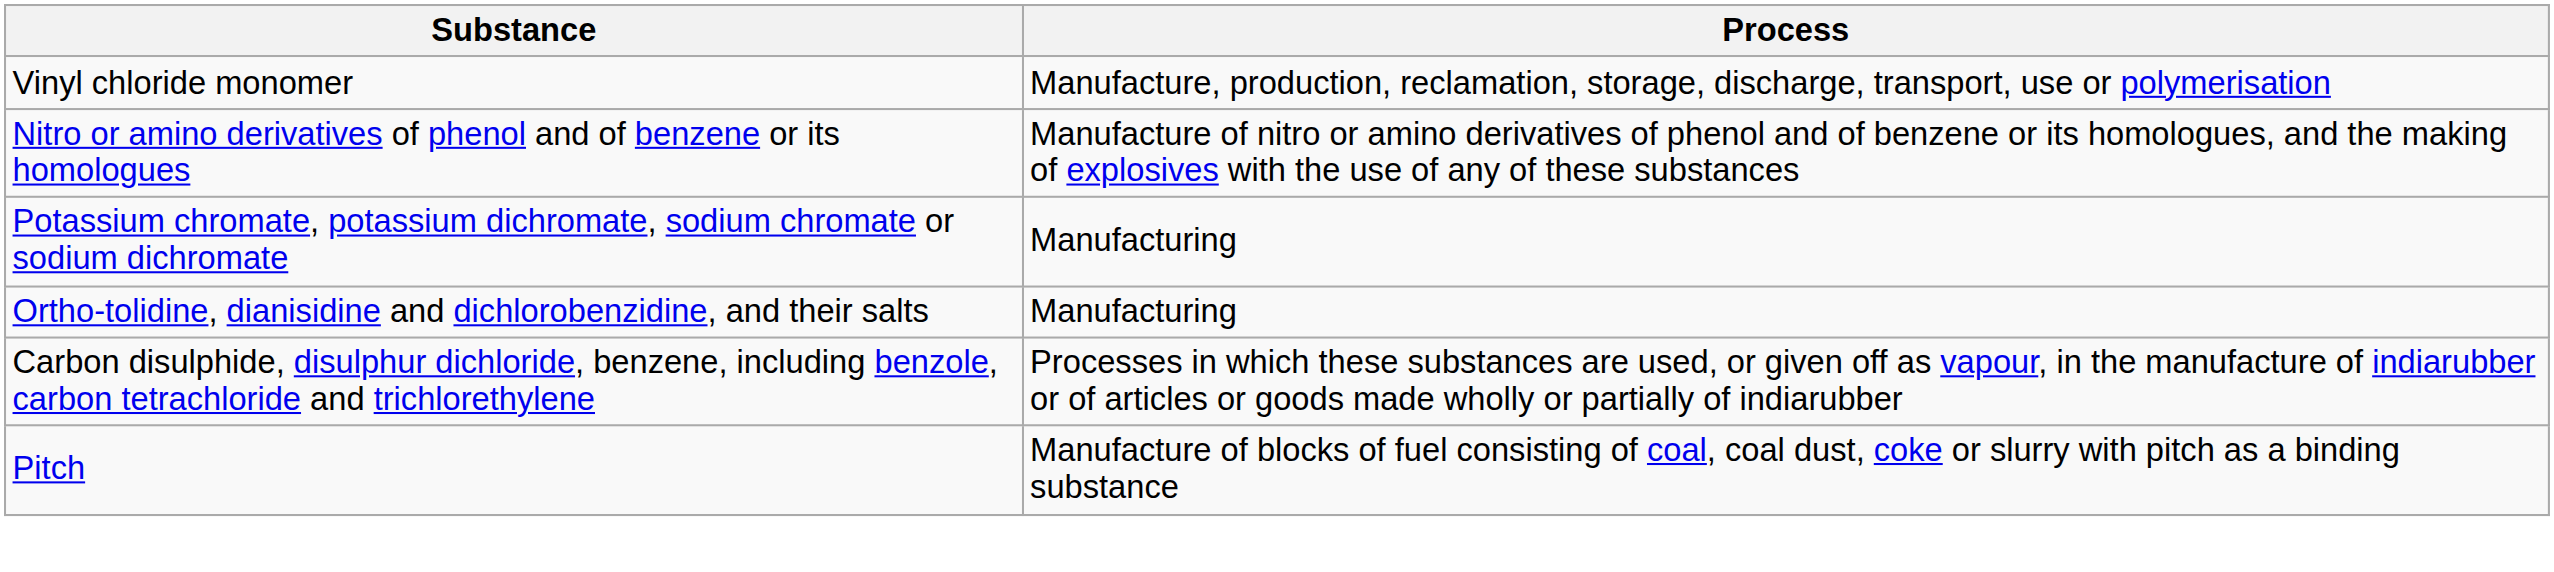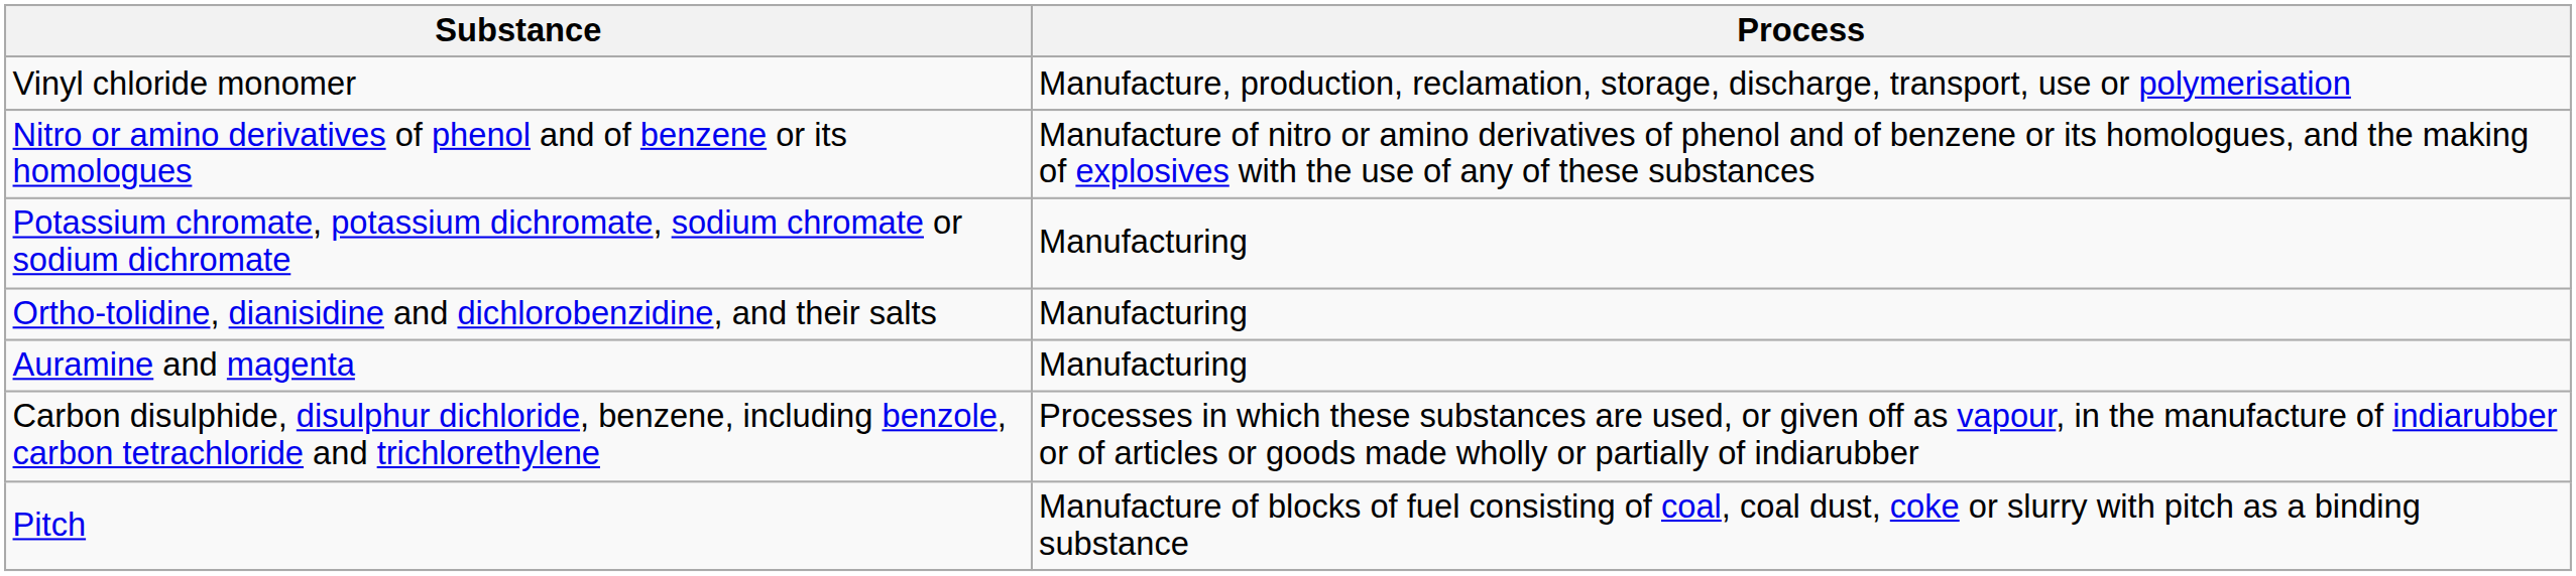+ row: Auramine and magenta | Manufacturing
